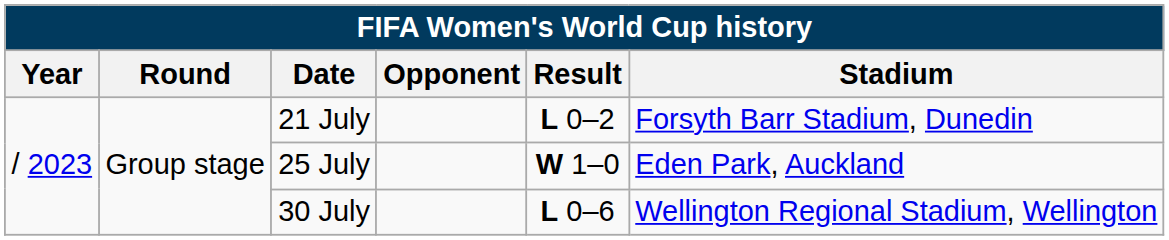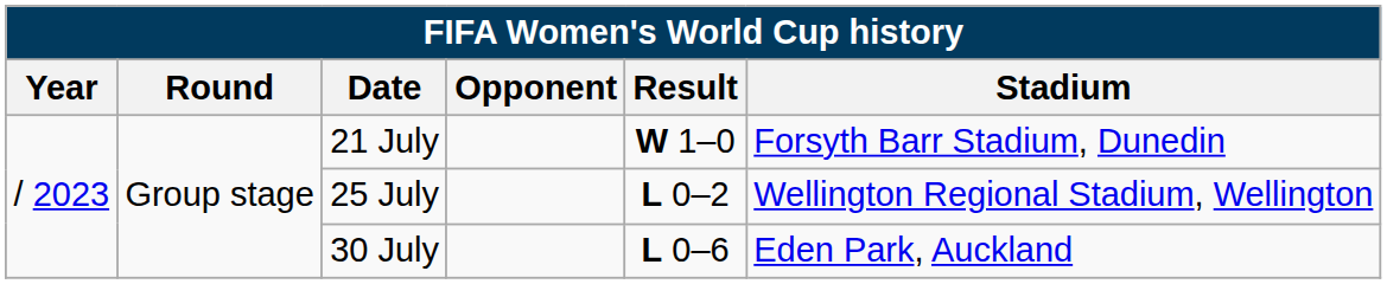21 July | Result: L 0–2 -> W 1–0
25 July | Result: W 1–0 -> L 0–2
25 July | Stadium: Eden Park, Auckland -> Wellington Regional Stadium, Wellington
30 July | Stadium: Wellington Regional Stadium, Wellington -> Eden Park, Auckland
